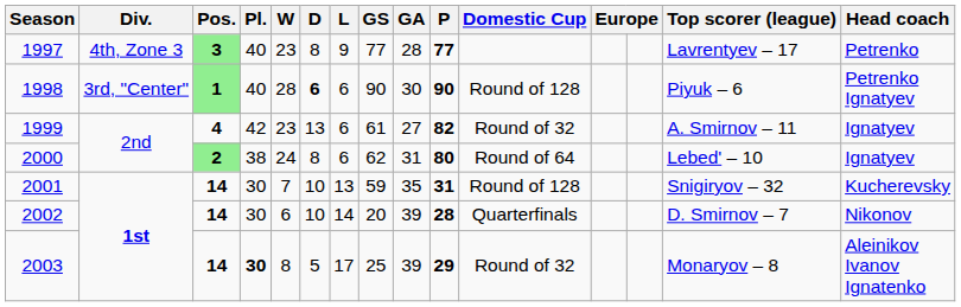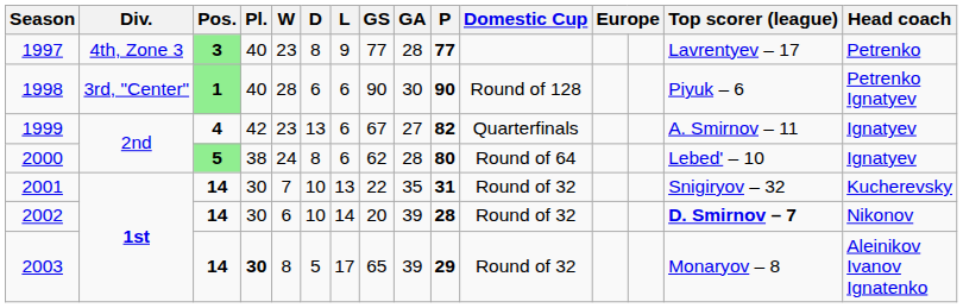1998 | D: bold -> normal
1999 | GS: 61 -> 67
1999 | Domestic Cup: Round of 32 -> Quarterfinals
2000 | Pos.: 2 -> 5
2000 | GA: 31 -> 28
2001 | GS: 59 -> 22
2001 | Domestic Cup: Round of 128 -> Round of 32
2002 | Domestic Cup: Quarterfinals -> Round of 32
2002 | Top scorer (league): normal -> bold
2003 | GS: 25 -> 65
